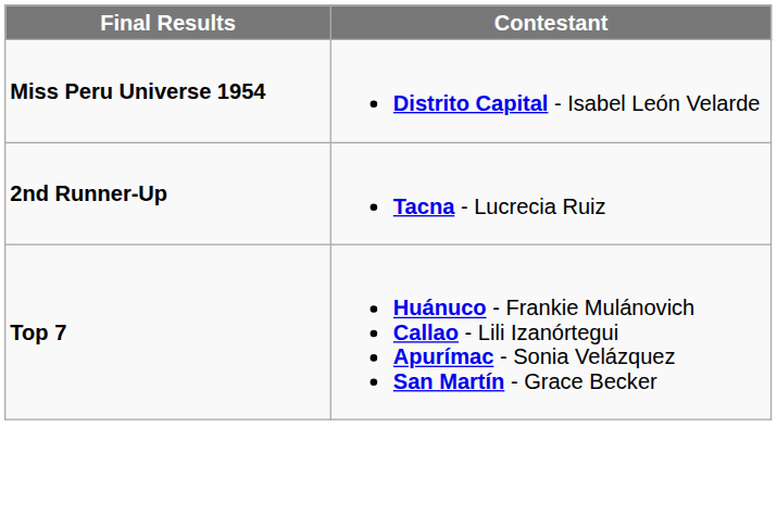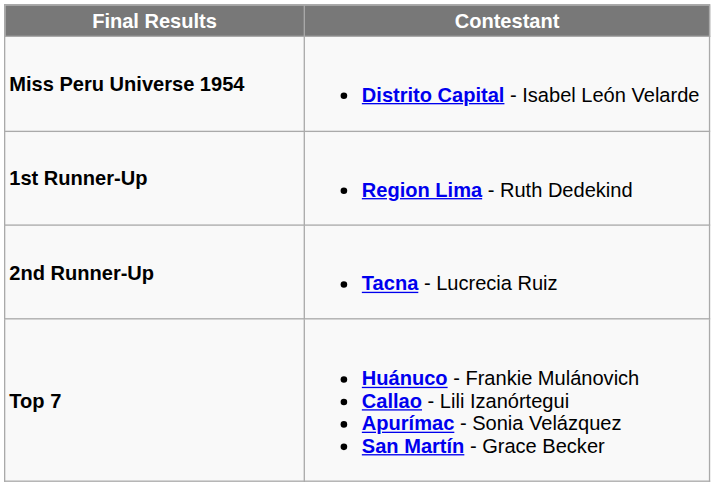+ row: 1st Runner-Up | Region Lima - Ruth Dedekind
